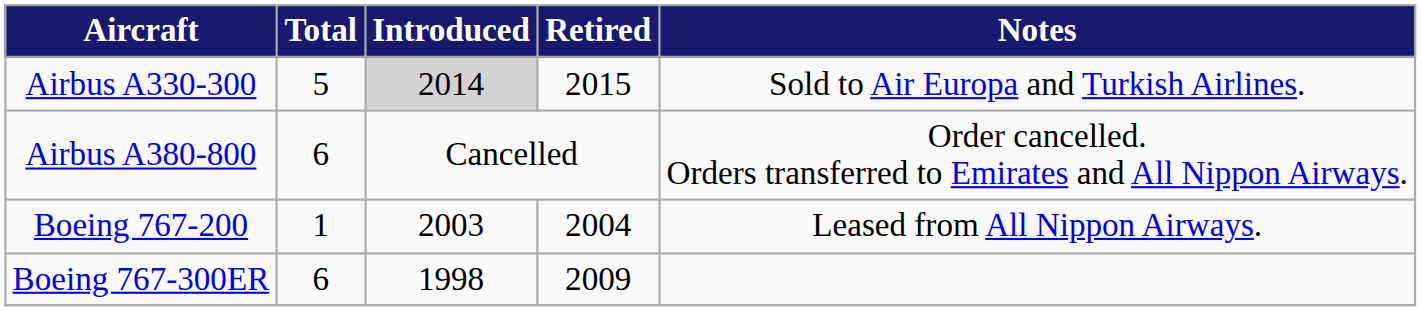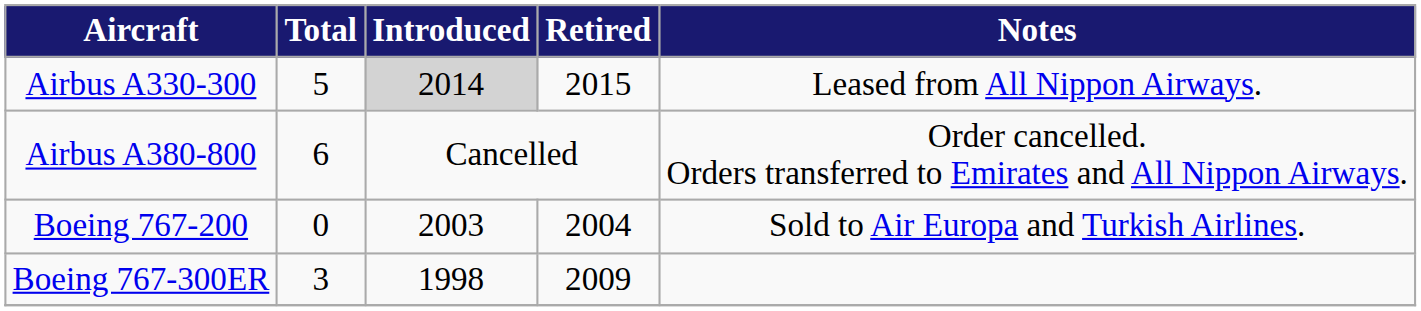Airbus A330-300 | Notes: Sold to Air Europa and Turkish Airlines. -> Leased from All Nippon Airways.
Boeing 767-200 | Total: 1 -> 0
Boeing 767-200 | Notes: Leased from All Nippon Airways. -> Sold to Air Europa and Turkish Airlines.
Boeing 767-300ER | Total: 6 -> 3
